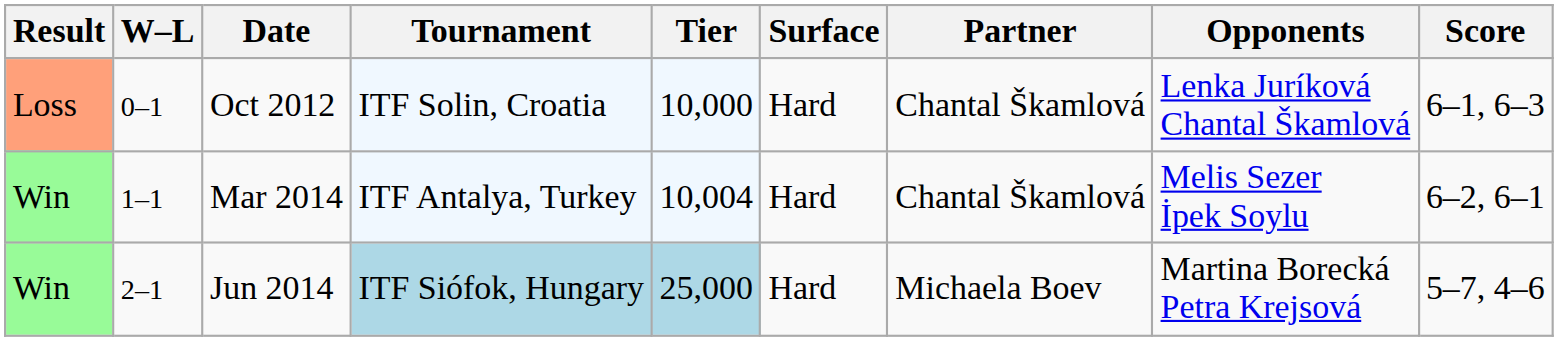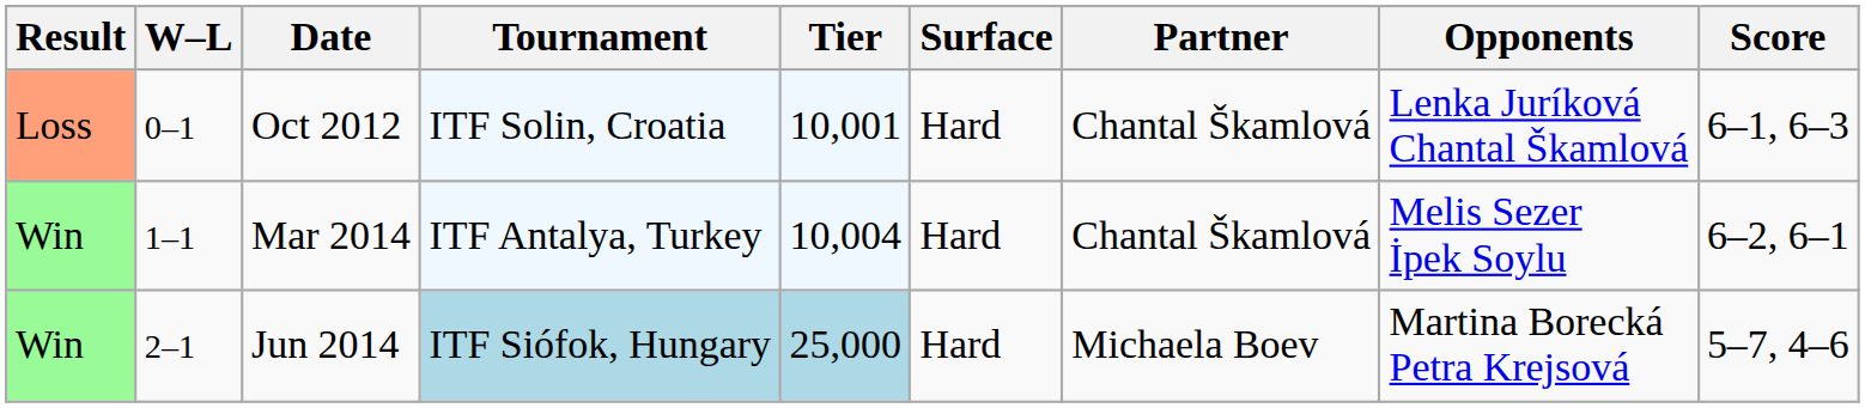Oct 2012 | Tier: 10,000 -> 10,001
